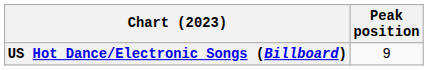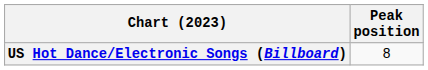US Hot Dance/Electronic Songs (Billboard) | Peak position: 9 -> 8
